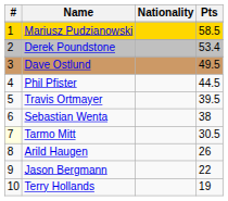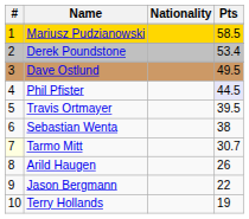Phil Pfister | Pts: no background -> lavender background
Tarmo Mitt | Pts: 30.5 -> 30.7
